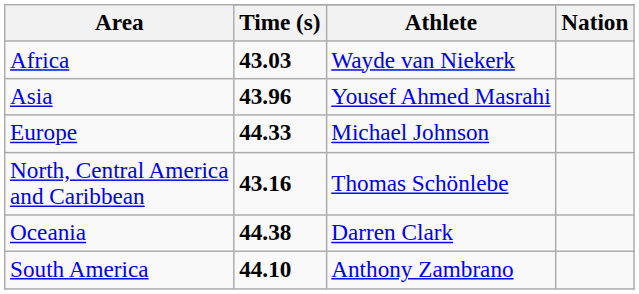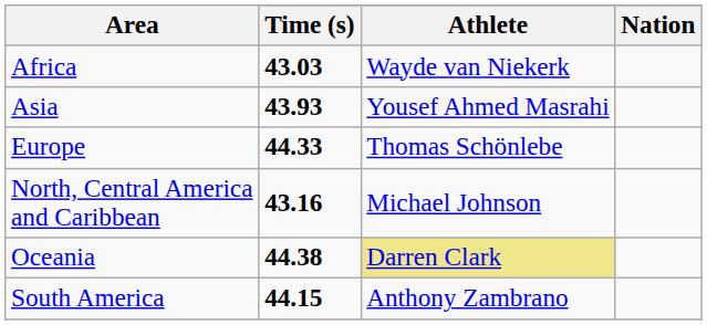Asia | Time (s): 43.96 -> 43.93
Europe | Athlete: Michael Johnson -> Thomas Schönlebe
North, Central America and Caribbean | Athlete: Thomas Schönlebe -> Michael Johnson
Oceania | Athlete: no background -> khaki background
South America | Time (s): 44.10 -> 44.15
